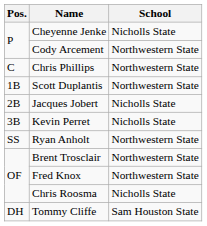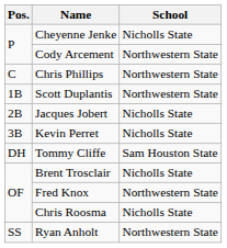rows swapped: Ryan Anholt <-> Tommy Cliffe
Brent Trosclair | School: Northwestern State -> Nicholls State
